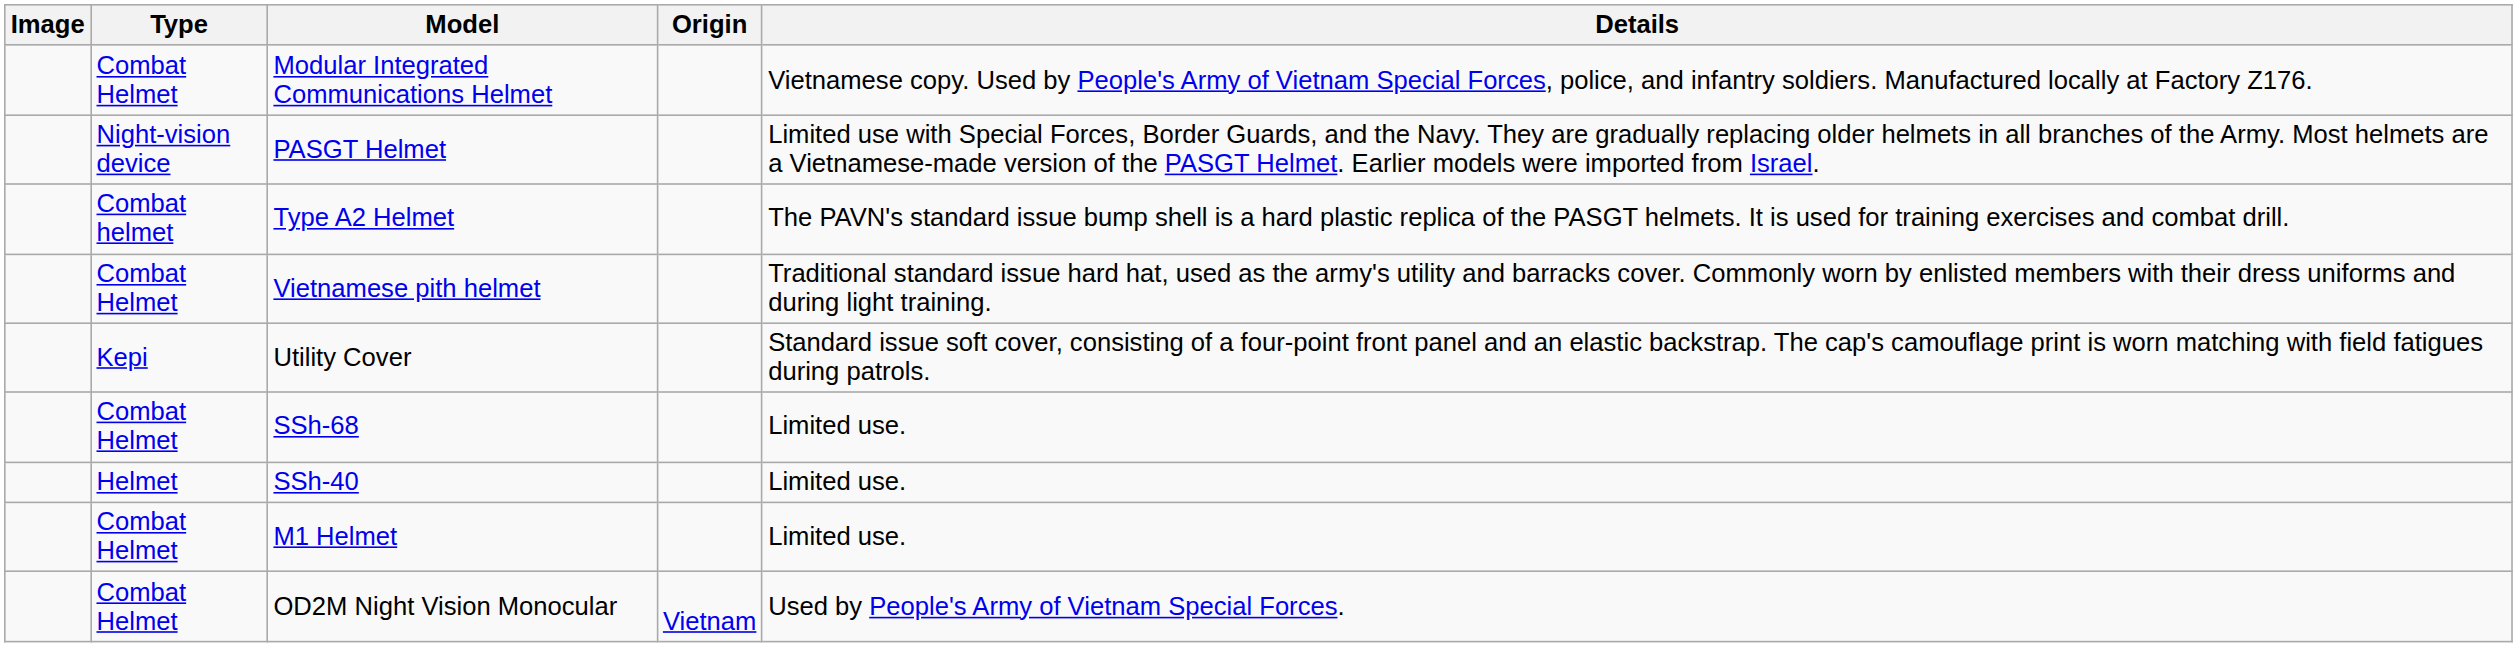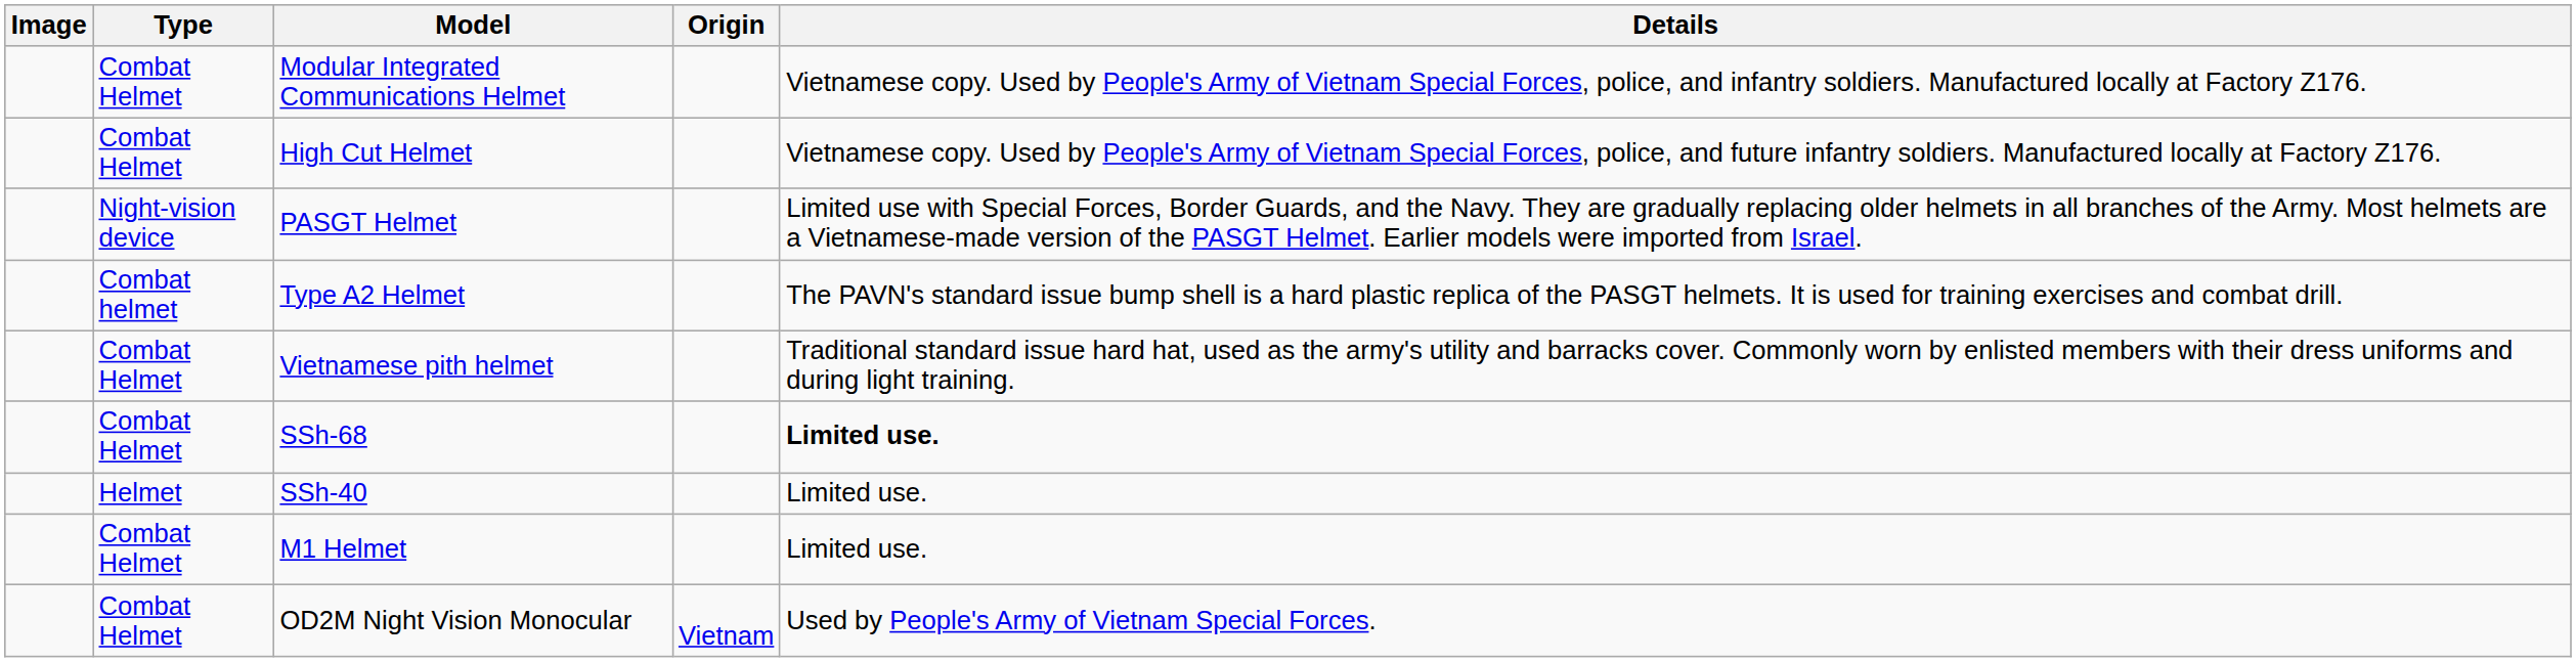+ row: Combat Helmet | High Cut Helmet | Vietnamese copy. Used by People's Army of Vietnam Special Forces, police, and future infantry soldiers. Manufactured locally at Factory Z176.
- row: Kepi | Utility Cover | Standard issue soft cover, consisting of a four-point front panel and an elastic backstrap. The cap's camouflage print is worn matching with field fatigues during patrols.
SSh-68 | Details: normal -> bold
